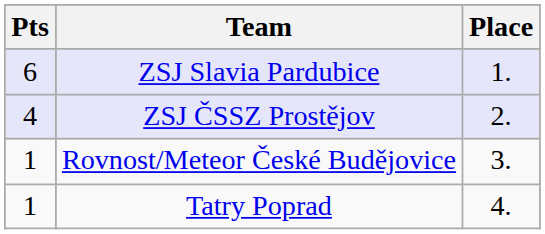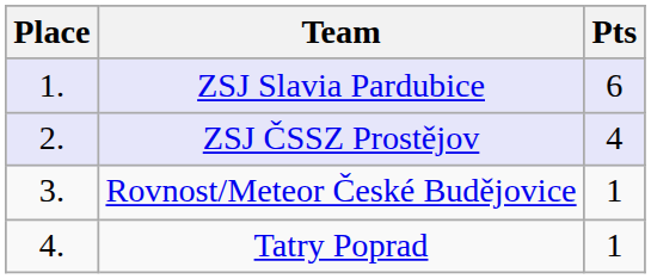columns swapped: Place <-> Pts
